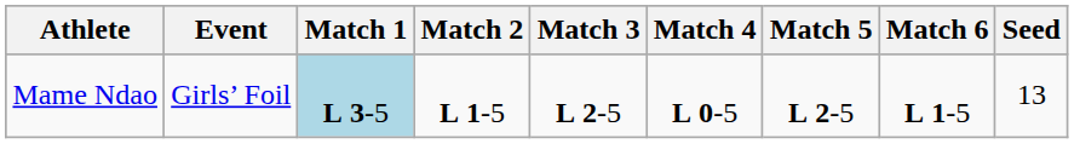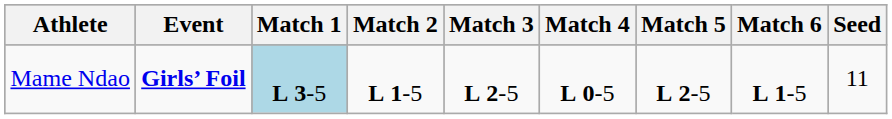Mame Ndao | Event: normal -> bold
Mame Ndao | Seed: 13 -> 11
